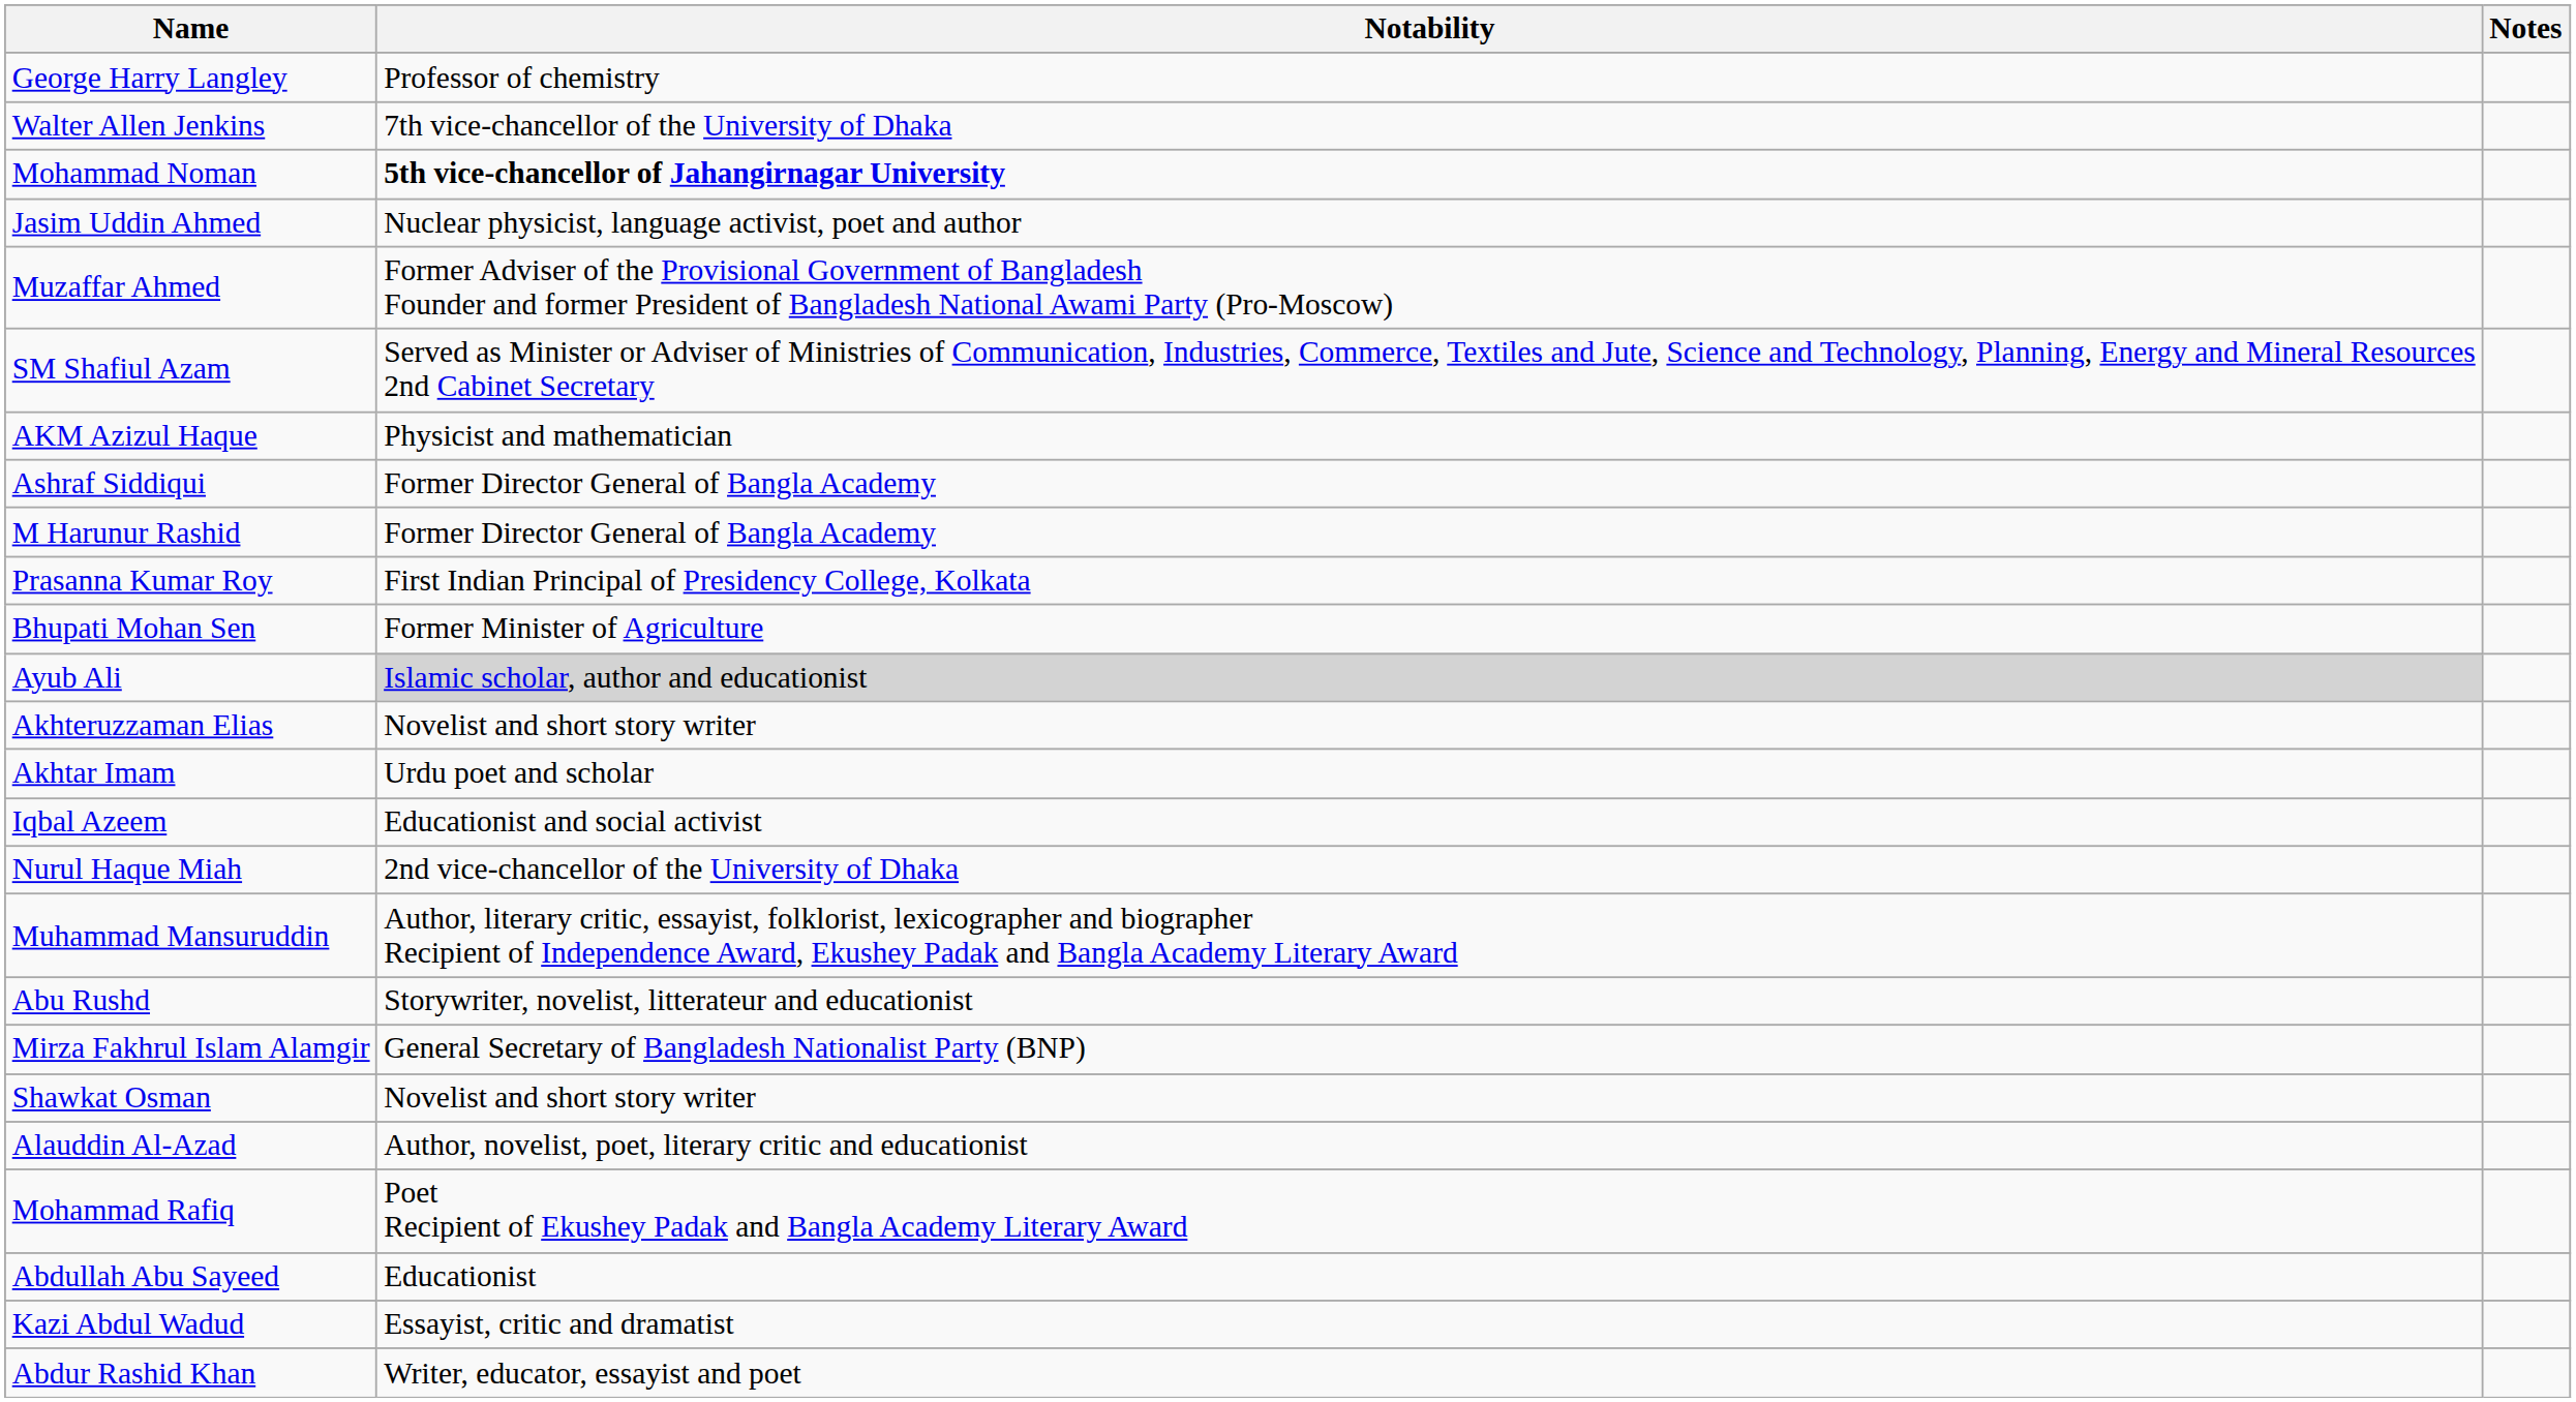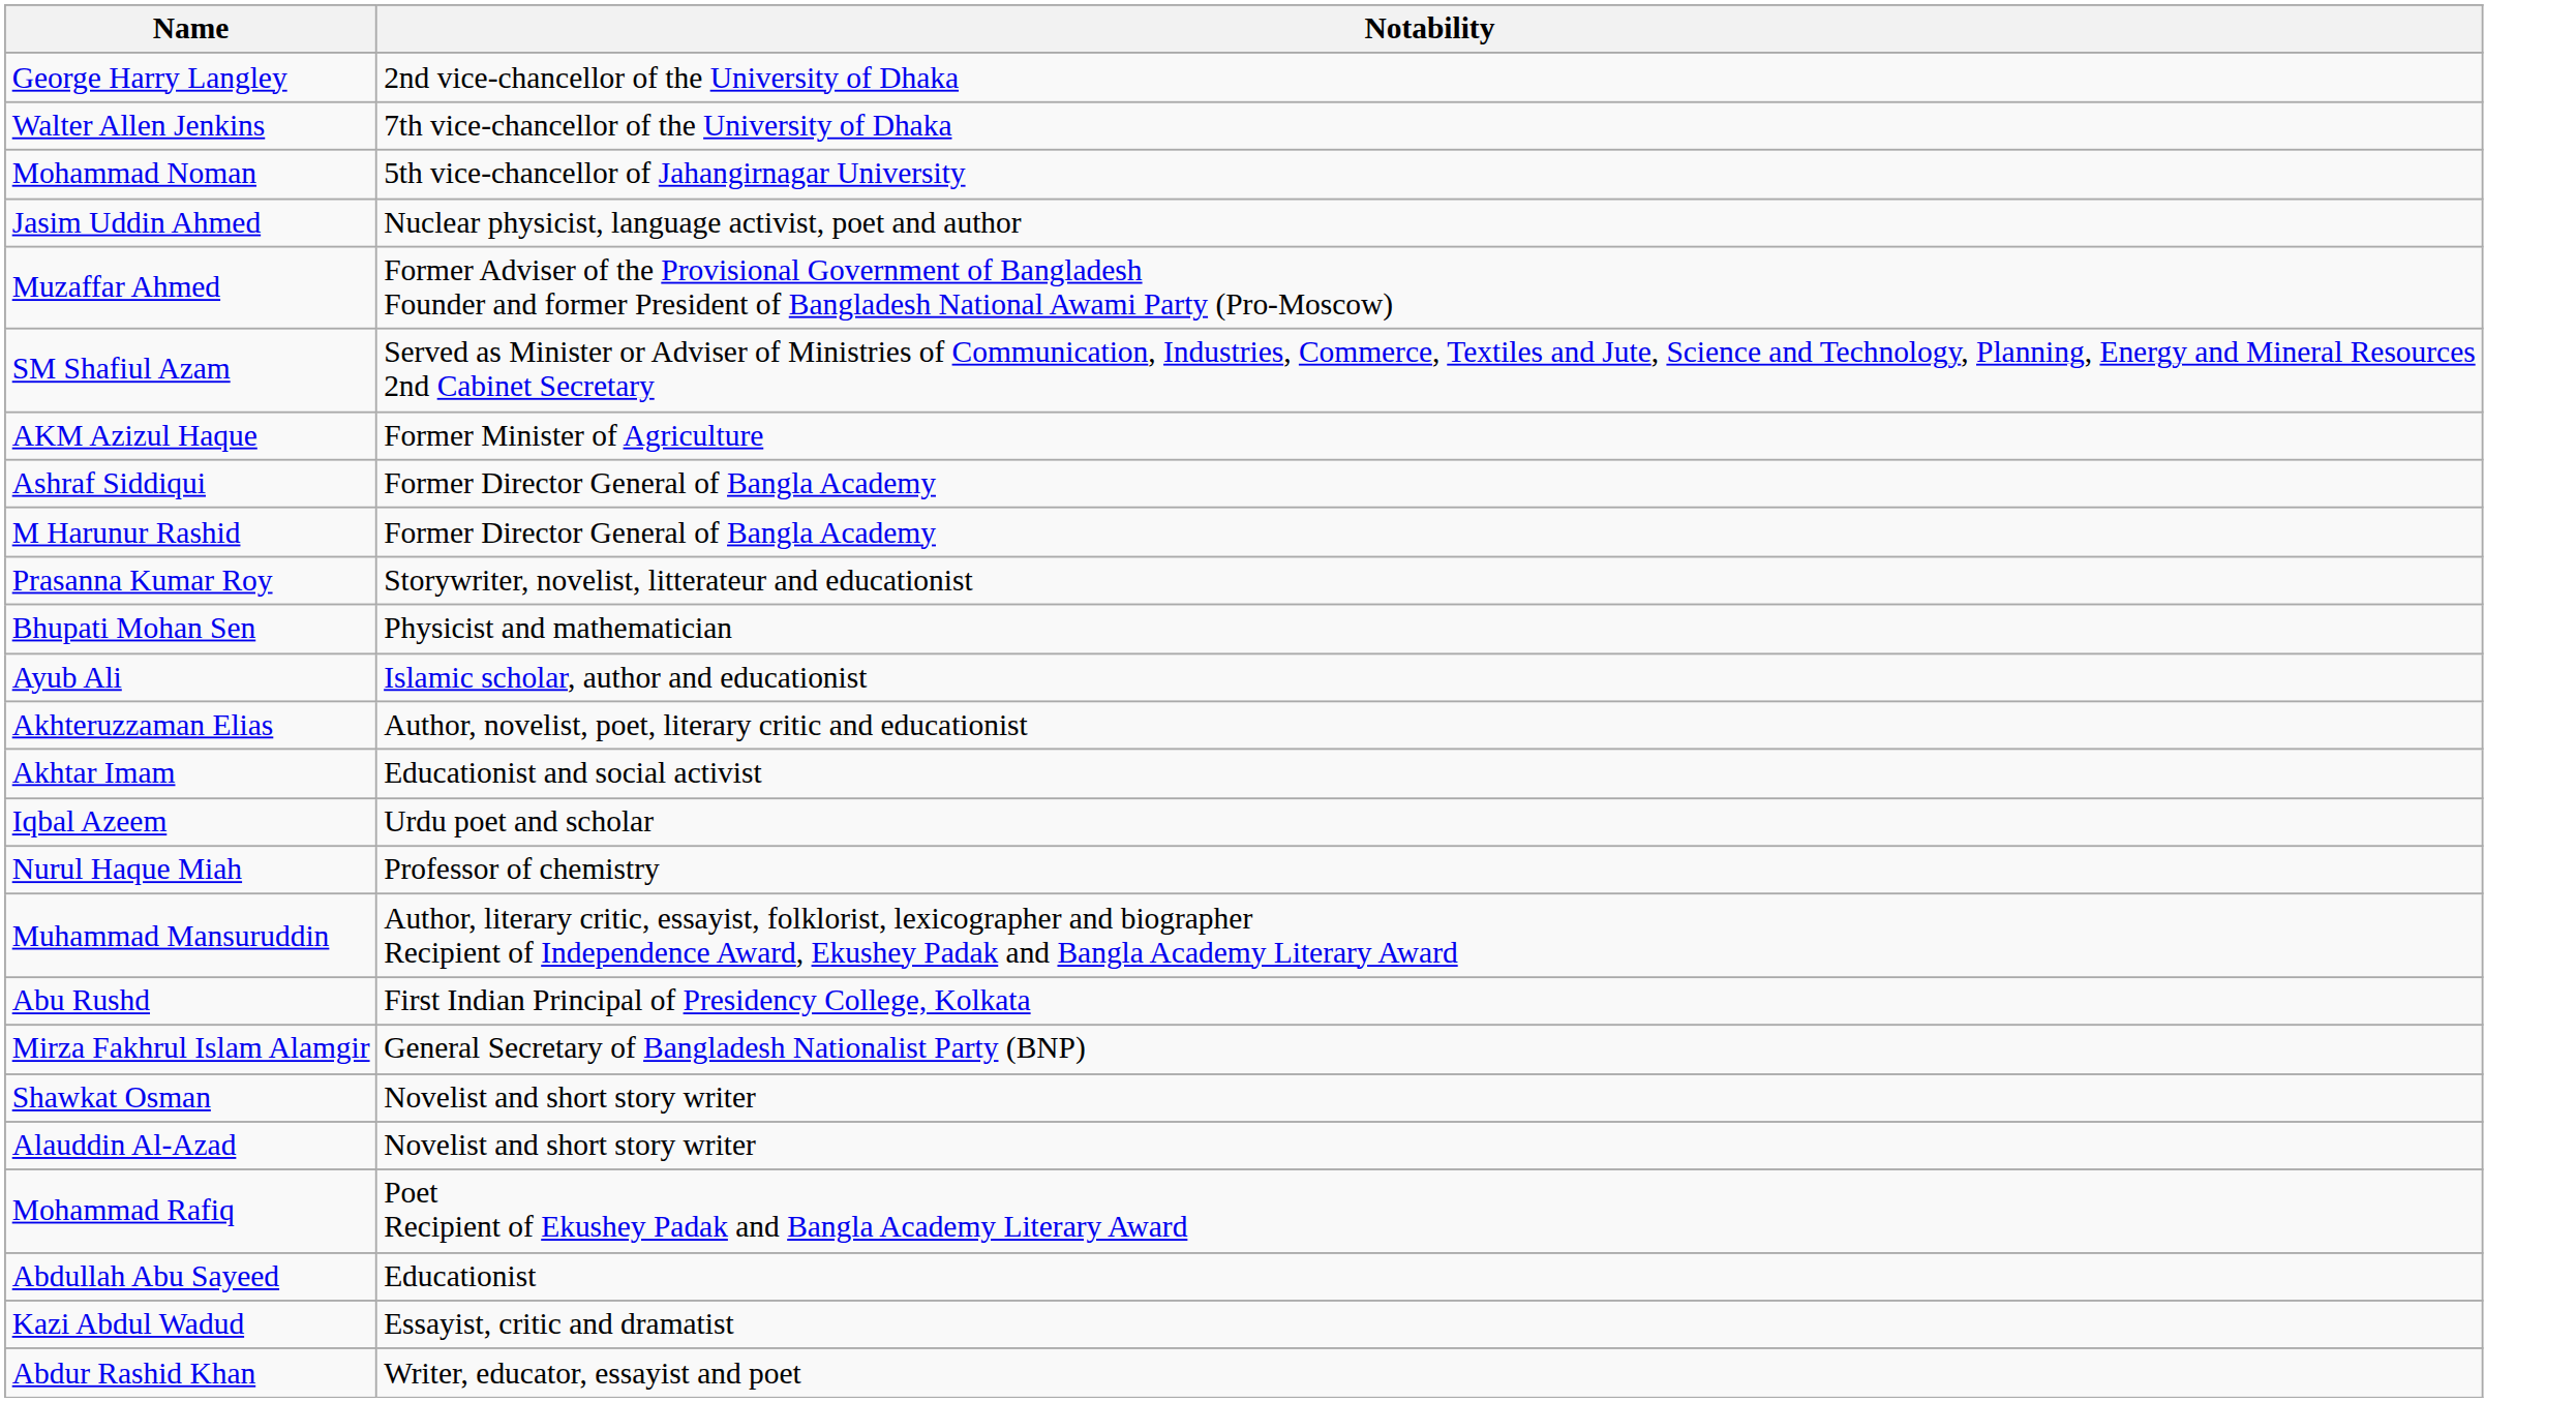- column: Notes
George Harry Langley | Notability: Professor of chemistry -> 2nd vice-chancellor of the University of Dhaka
Mohammad Noman | Notability: bold -> normal
AKM Azizul Haque | Notability: Physicist and mathematician -> Former Minister of Agriculture
Prasanna Kumar Roy | Notability: First Indian Principal of Presidency College, Kolkata -> Storywriter, novelist, litterateur and educationist
Bhupati Mohan Sen | Notability: Former Minister of Agriculture -> Physicist and mathematician
Ayub Ali | Notability: lightgrey background -> no background
Akhteruzzaman Elias | Notability: Novelist and short story writer -> Author, novelist, poet, literary critic and educationist
Akhtar Imam | Notability: Urdu poet and scholar -> Educationist and social activist
Iqbal Azeem | Notability: Educationist and social activist -> Urdu poet and scholar
Nurul Haque Miah | Notability: 2nd vice-chancellor of the University of Dhaka -> Professor of chemistry
Abu Rushd | Notability: Storywriter, novelist, litterateur and educationist -> First Indian Principal of Presidency College, Kolkata
Alauddin Al-Azad | Notability: Author, novelist, poet, literary critic and educationist -> Novelist and short story writer
